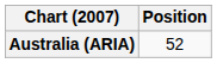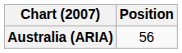Australia (ARIA) | Position: 52 -> 56
